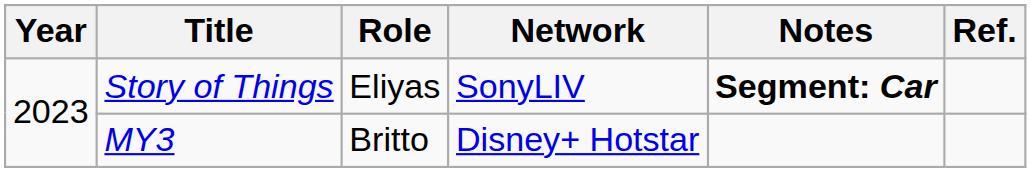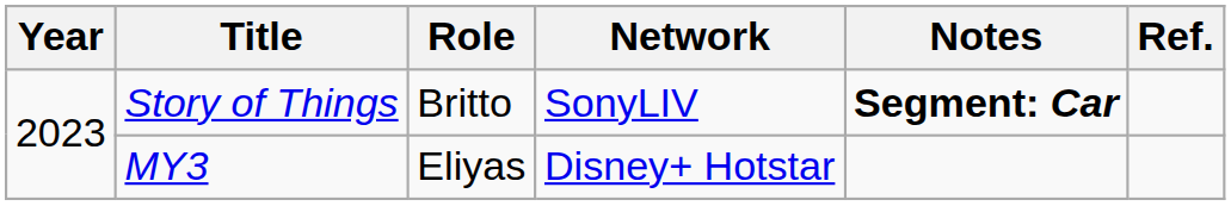Story of Things | Role: Eliyas -> Britto
MY3 | Role: Britto -> Eliyas
